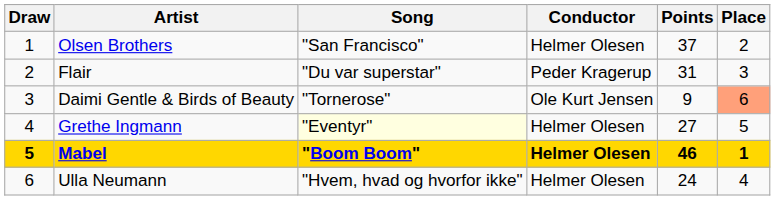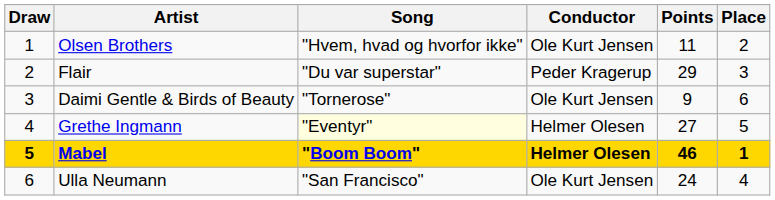Olsen Brothers | Song: "San Francisco" -> "Hvem, hvad og hvorfor ikke"
Olsen Brothers | Conductor: Helmer Olesen -> Ole Kurt Jensen
Olsen Brothers | Points: 37 -> 11
Flair | Points: 31 -> 29
Daimi Gentle & Birds of Beauty | Place: lightsalmon background -> no background
Ulla Neumann | Song: "Hvem, hvad og hvorfor ikke" -> "San Francisco"
Ulla Neumann | Conductor: Helmer Olesen -> Ole Kurt Jensen
